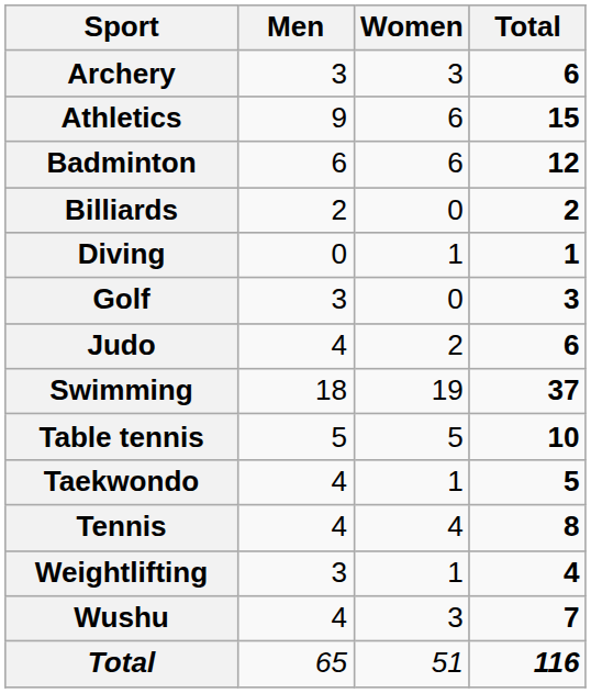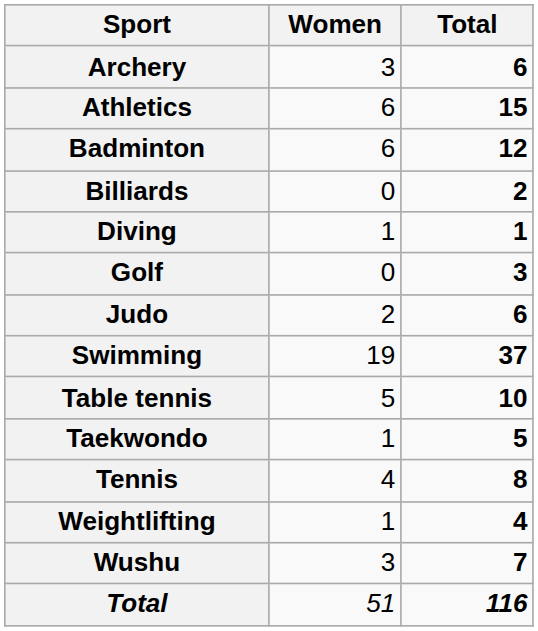- column: Men | 3 | 9 | 6 | 2 | 0 | 3 | 4 | 18 | 5 | 4 | 4 | 3 | 4 | 65
